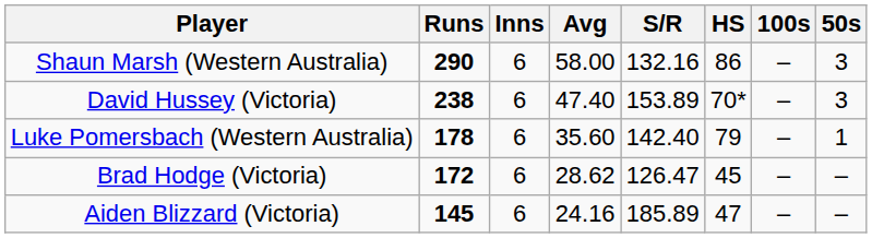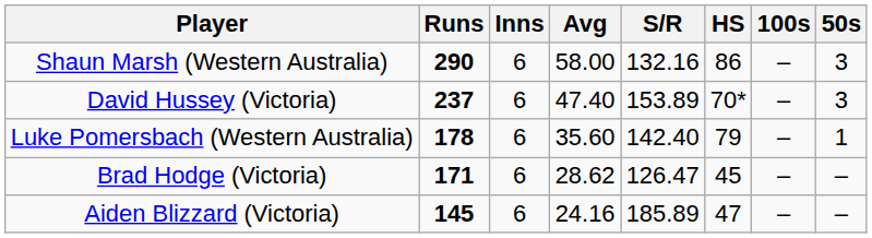David Hussey (Victoria) | Runs: 238 -> 237
Brad Hodge (Victoria) | Runs: 172 -> 171
